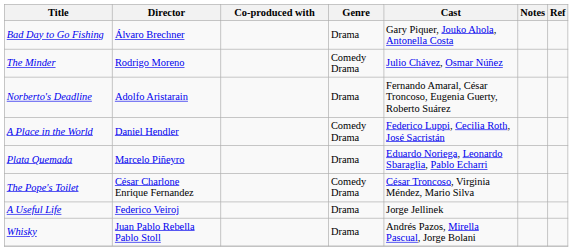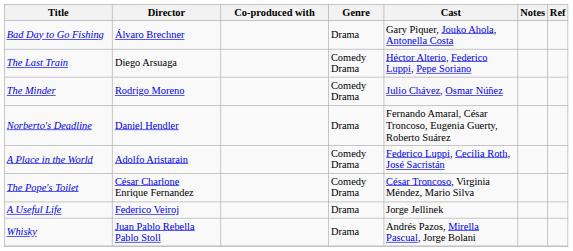+ row: The Last Train | Diego Arsuaga | Comedy Drama | Héctor Alterio, Federico Luppi, Pepe Soriano
Norberto's Deadline | Director: Adolfo Aristarain -> Daniel Hendler
A Place in the World | Director: Daniel Hendler -> Adolfo Aristarain
- row: Plata Quemada | Marcelo Piñeyro | Drama | Eduardo Noriega, Leonardo Sbaraglia, Pablo Echarri
